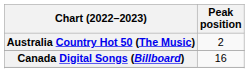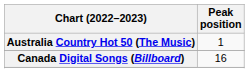Australia Country Hot 50 (The Music) | Peak position: 2 -> 1
